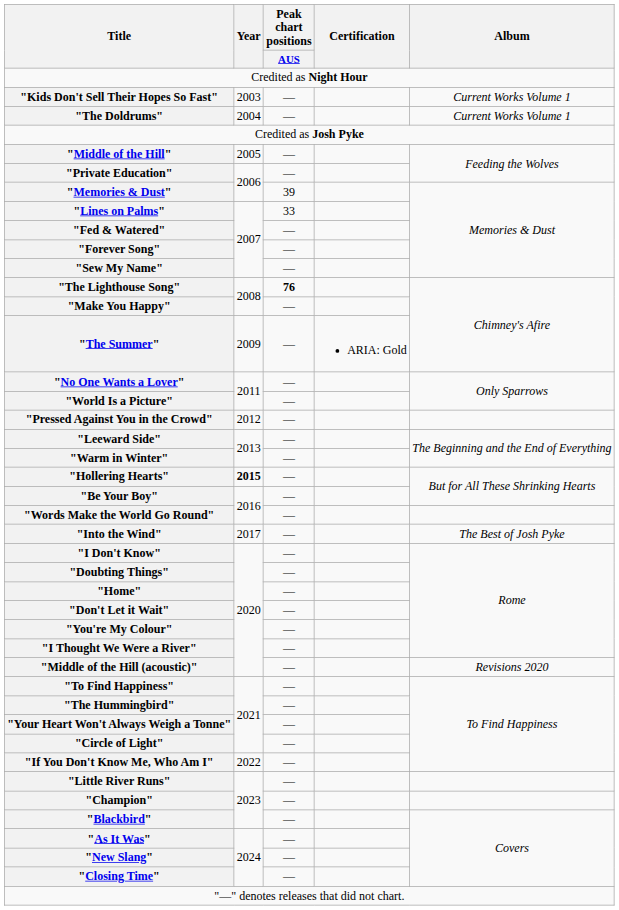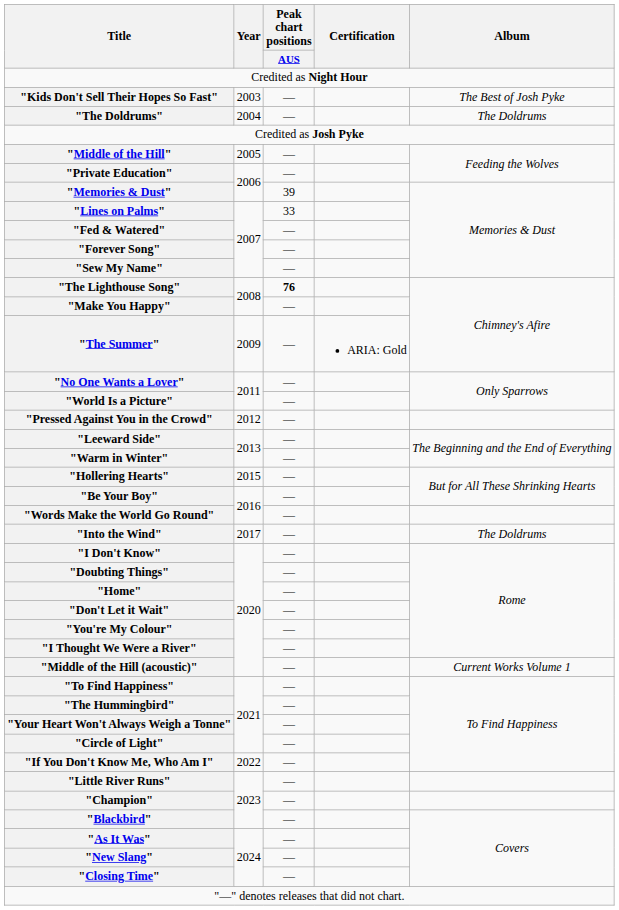"Kids Don't Sell Their Hopes So Fast" | Album: Current Works Volume 1 -> The Best of Josh Pyke
"The Doldrums" | Album: Current Works Volume 1 -> The Doldrums
"Hollering Hearts" | Year: bold -> normal
"Into the Wind" | Album: The Best of Josh Pyke -> The Doldrums
"Middle of the Hill (acoustic)" | Album: Revisions 2020 -> Current Works Volume 1
